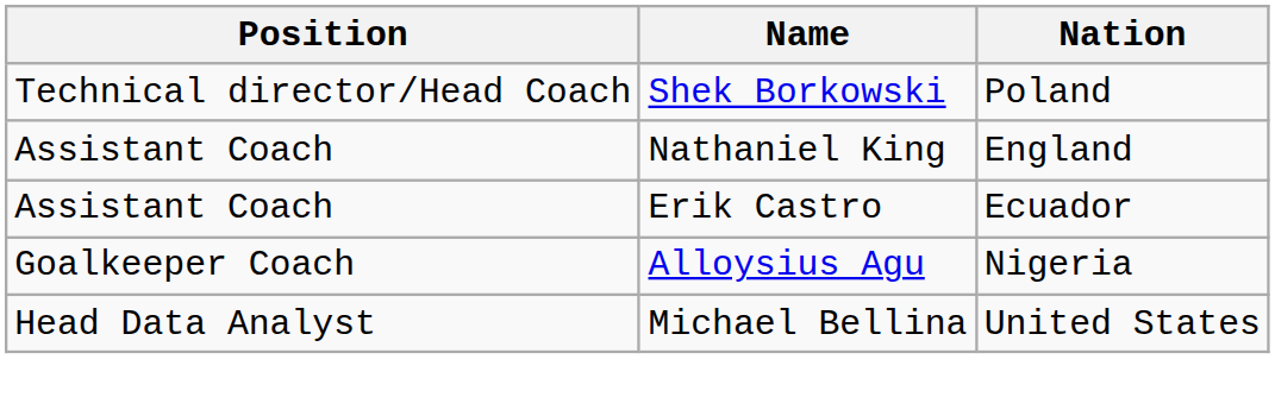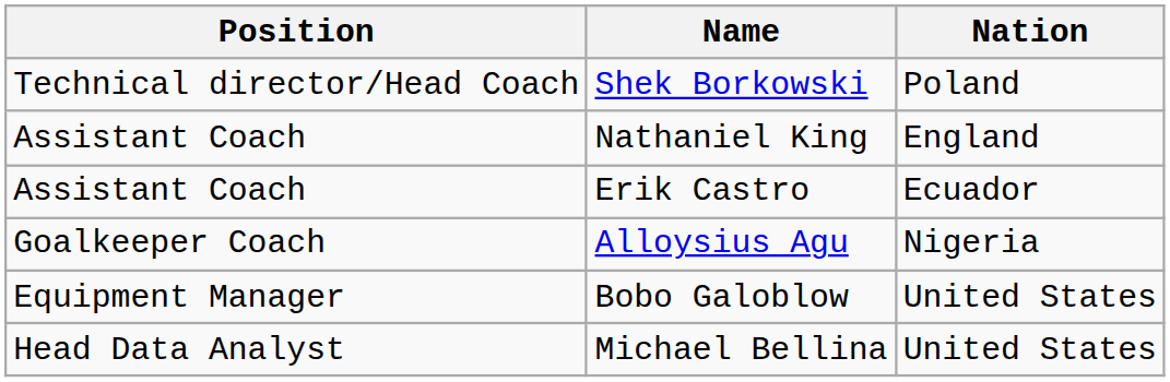+ row: Equipment Manager | Bobo Galoblow | United States
